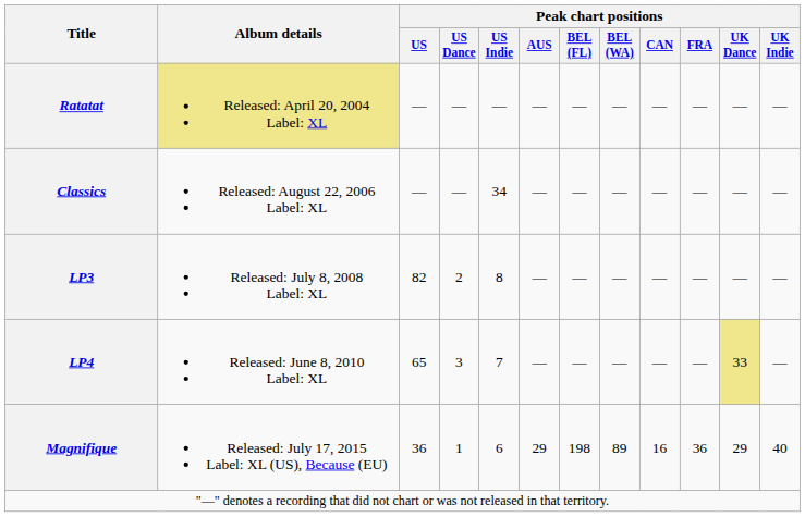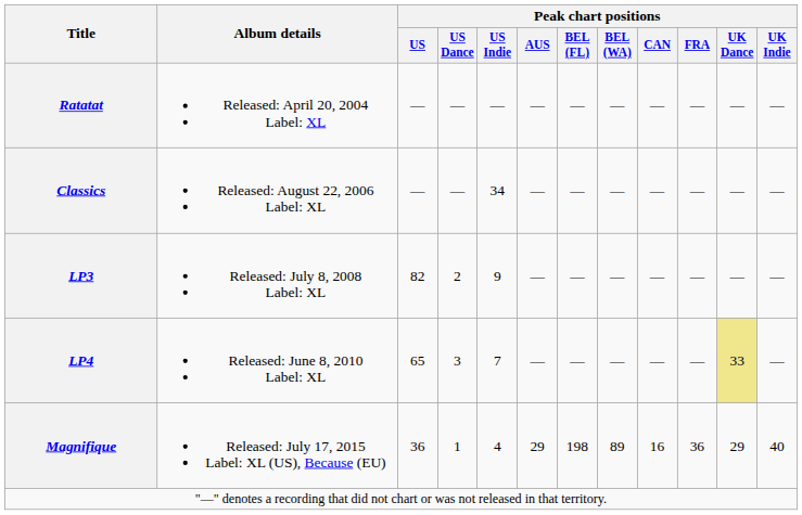Ratatat | Album details: khaki background -> no background
LP3 | Peak chart positions / US Indie: 8 -> 9
Magnifique | Peak chart positions / US Indie: 6 -> 4
